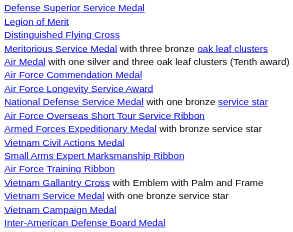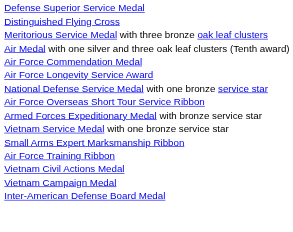- row: Legion of Merit
rows swapped: Vietnam Service Medal with one bronze service star <-> Vietnam Civil Actions Medal
- row: Vietnam Gallantry Cross with Emblem with Palm and Frame
